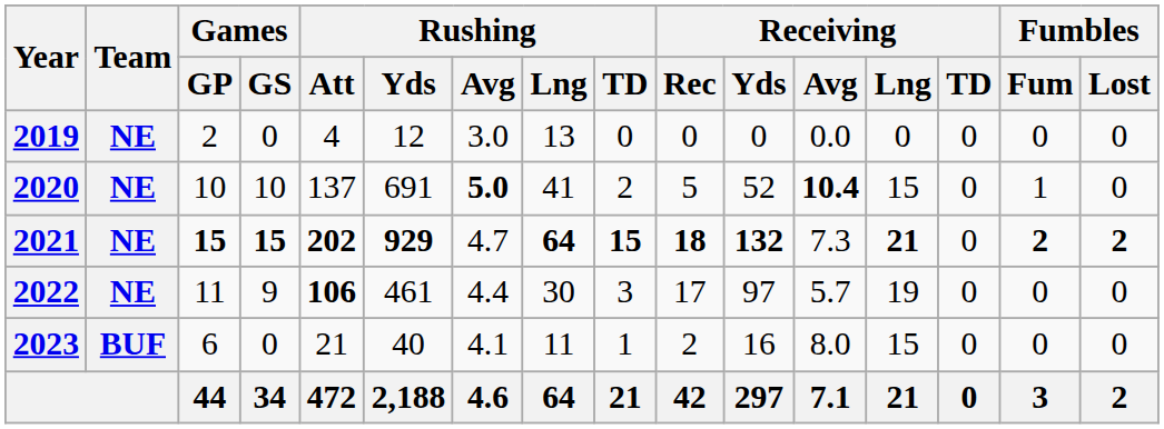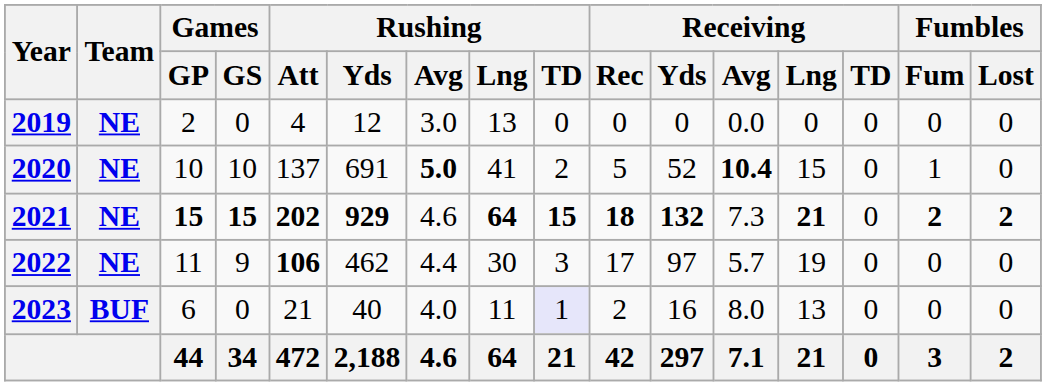2021 | Rushing / Avg: 4.7 -> 4.6
2022 | Rushing / Yds: 461 -> 462
2023 | Rushing / Avg: 4.1 -> 4.0
2023 | Rushing / TD: no background -> lavender background
2023 | Receiving / Lng: 15 -> 13
